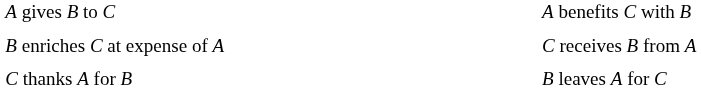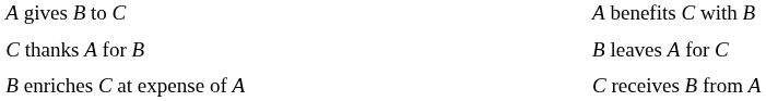rows swapped: B enriches C at expense of A <-> C thanks A for B
